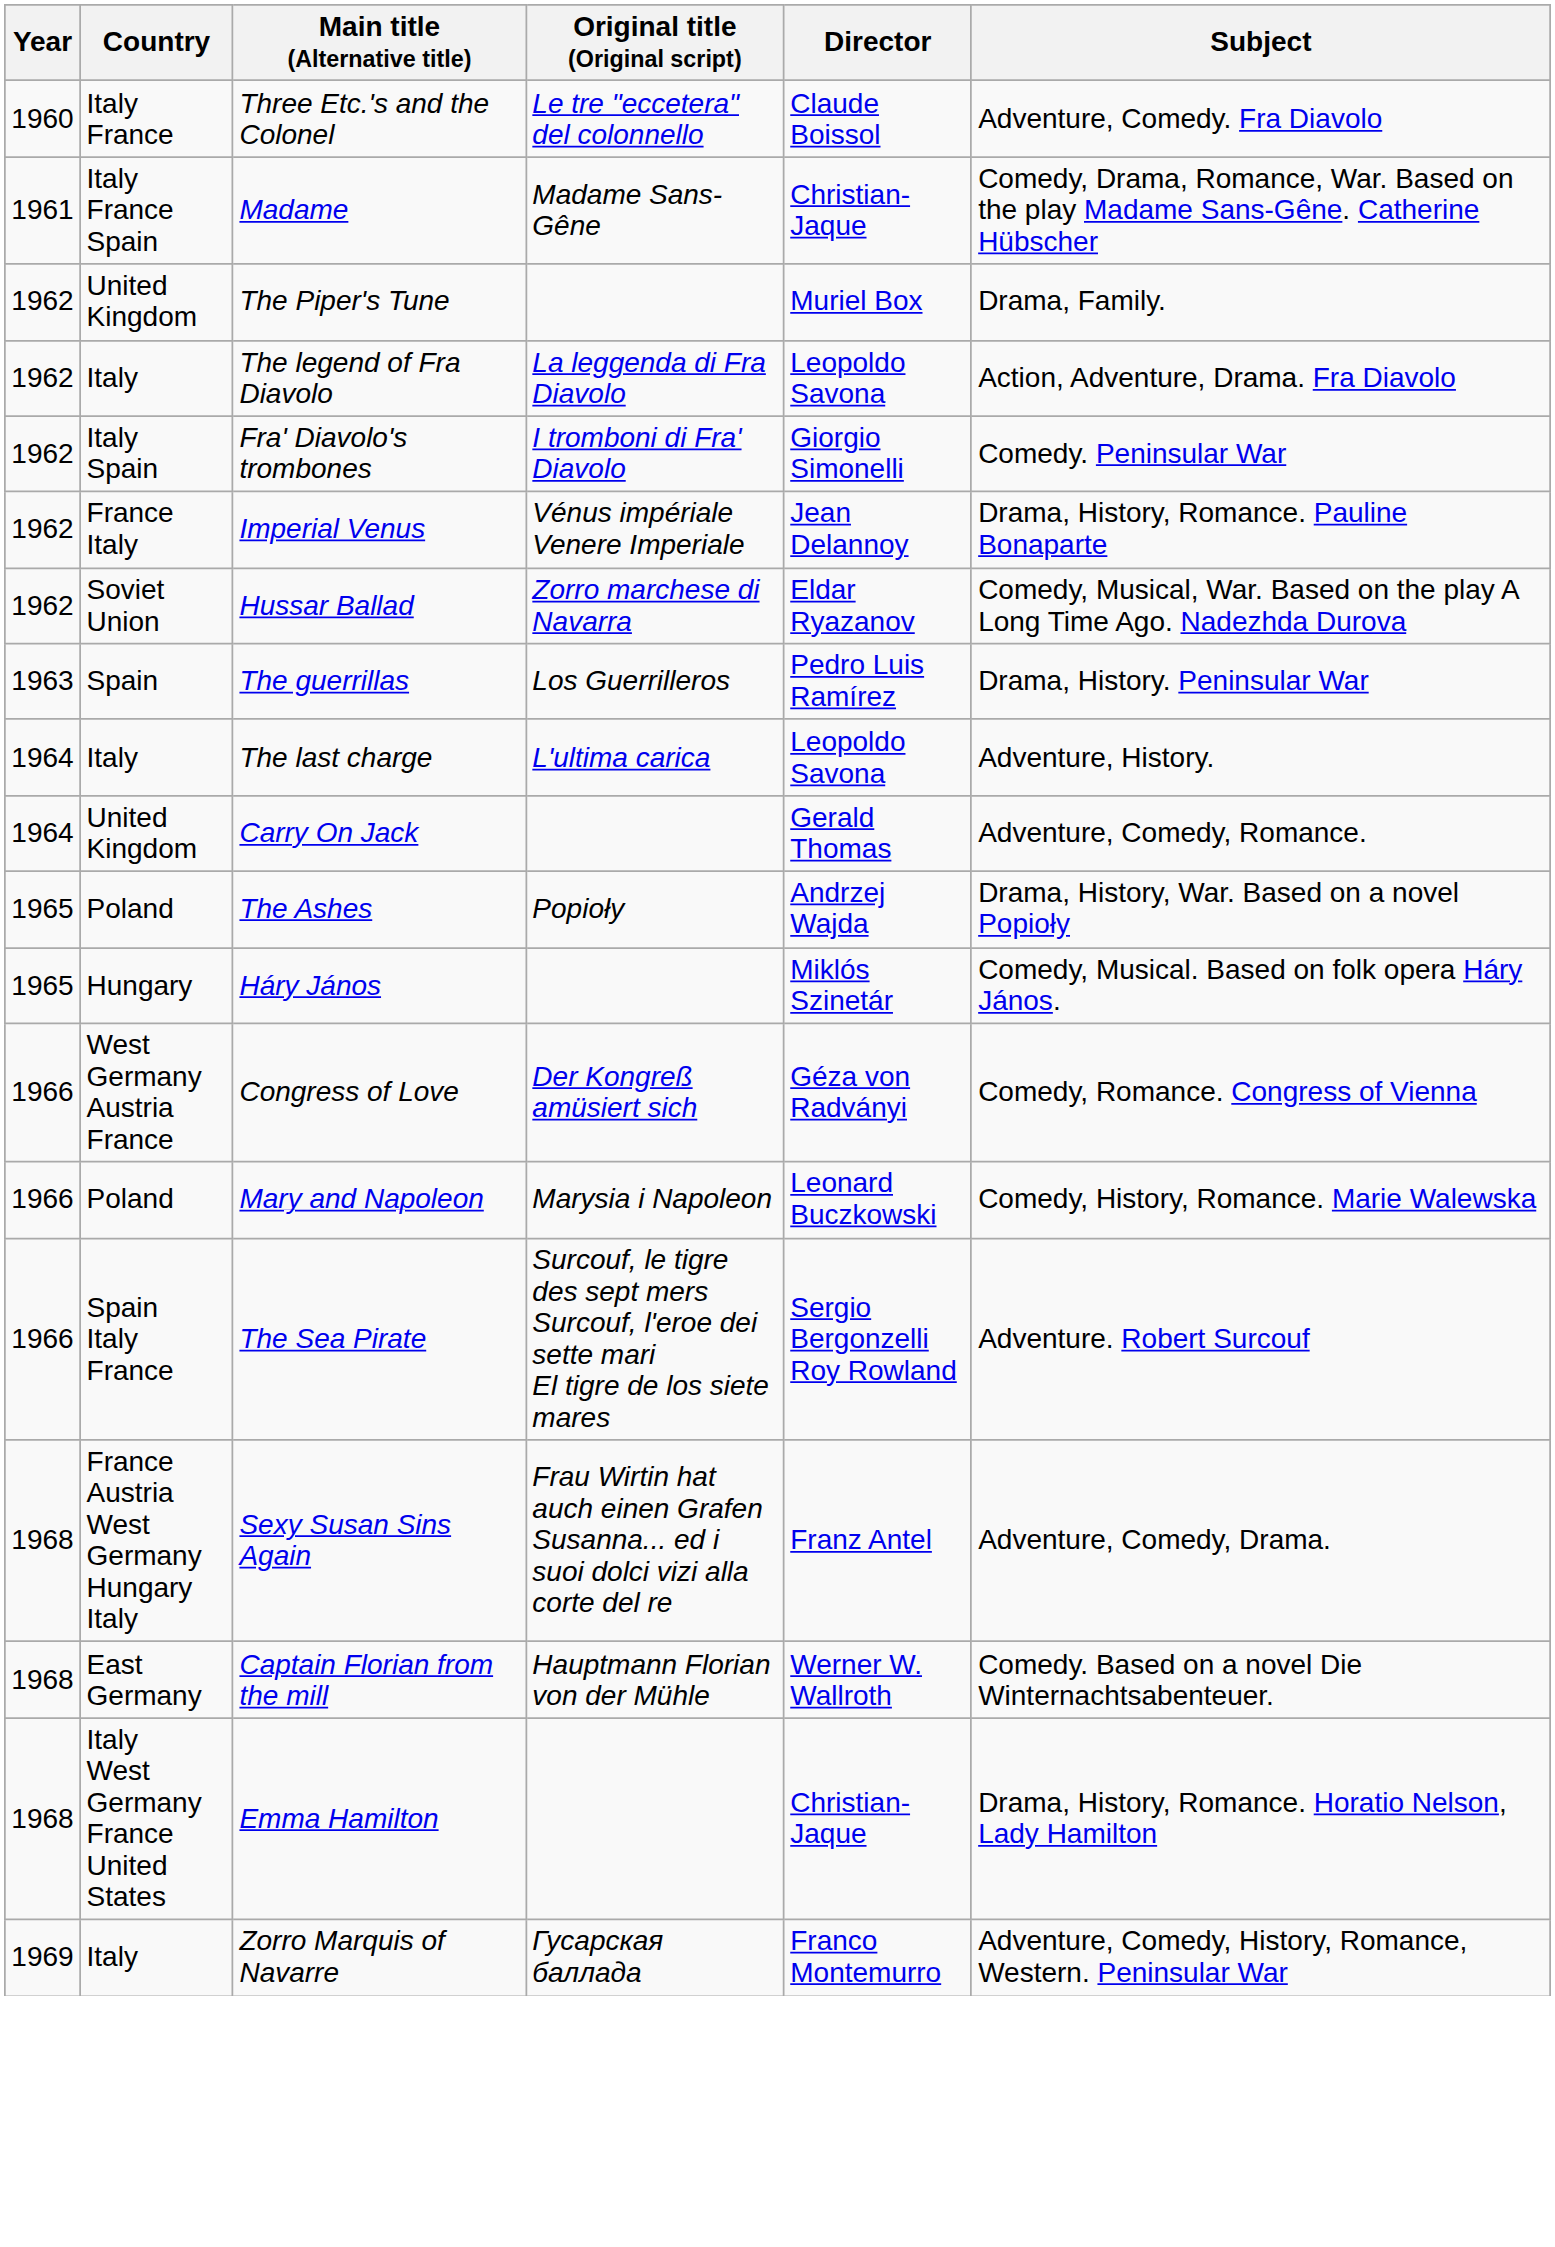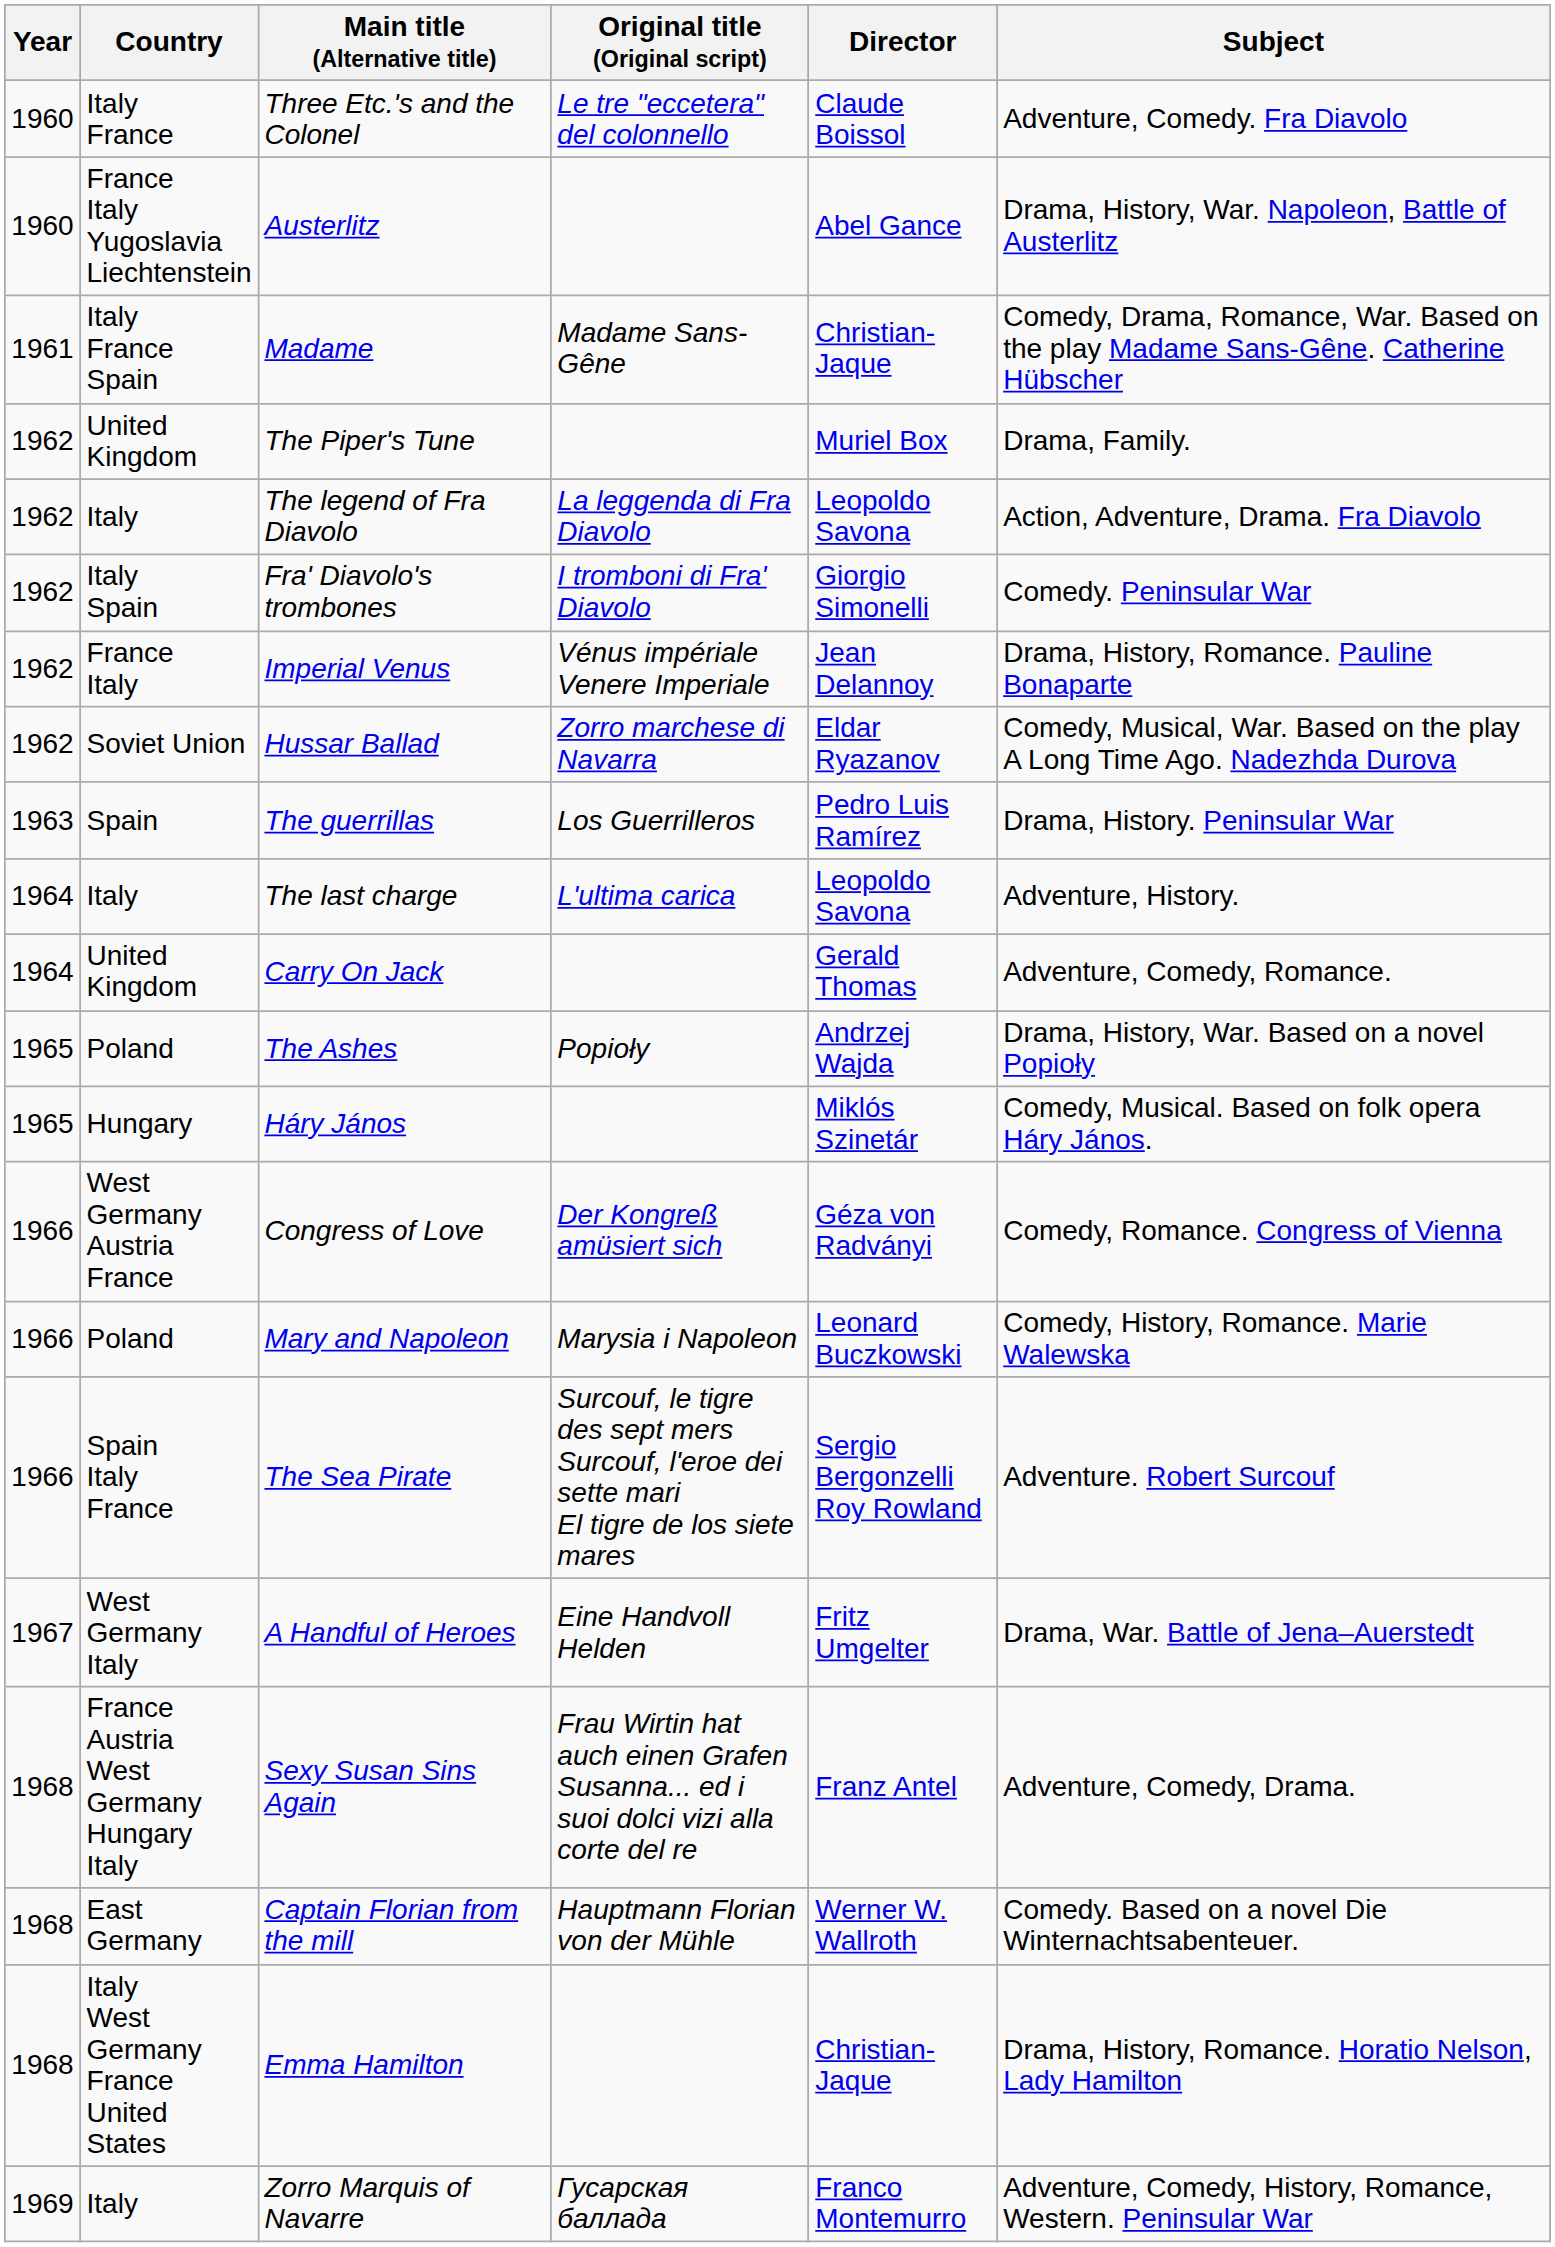+ row: 1960 | France Italy Yugoslavia Liechtenstein | Austerlitz | Abel Gance | Drama, History, War. Napoleon, Battle of Austerlitz
+ row: 1967 | West Germany Italy | A Handful of Heroes | Eine Handvoll Helden | Fritz Umgelter | Drama, War. Battle of Jena–Auerstedt
